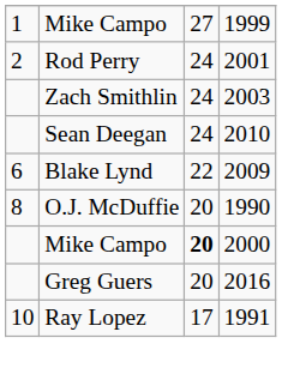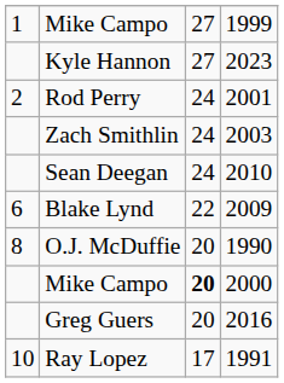+ row: Kyle Hannon | 27 | 2023
